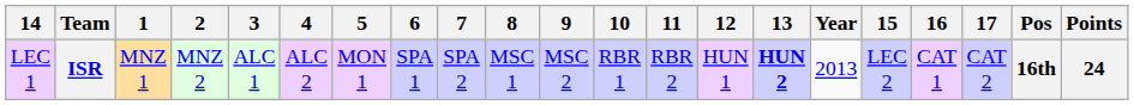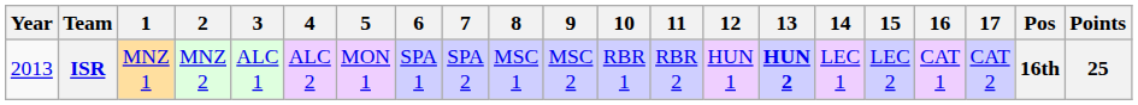columns swapped: Year <-> 14
ISR | Points: 24 -> 25
